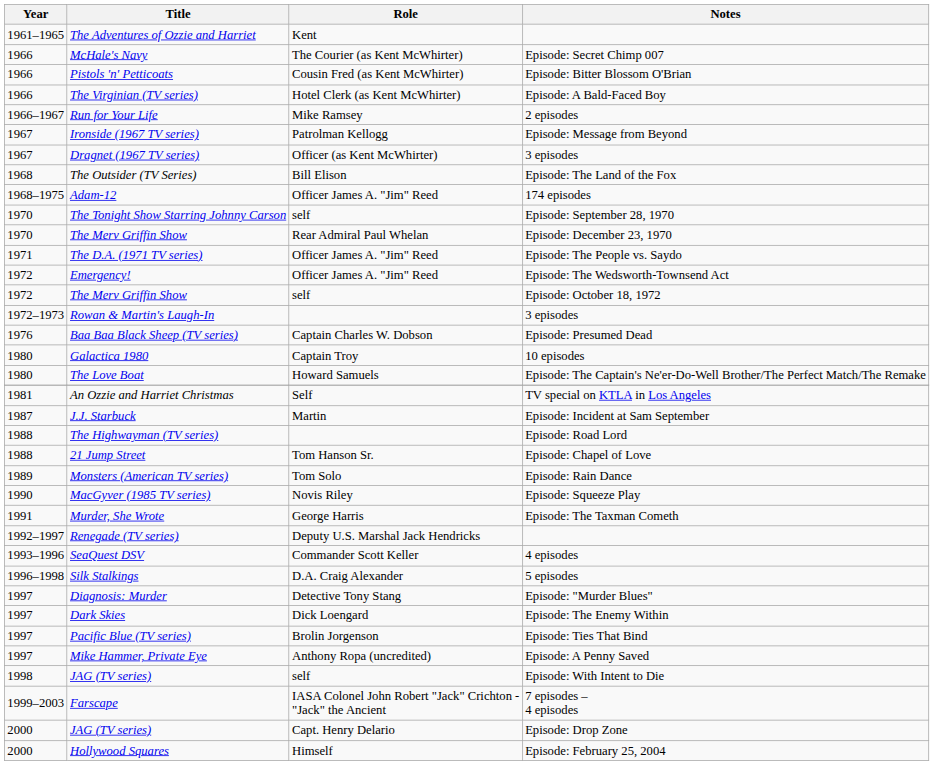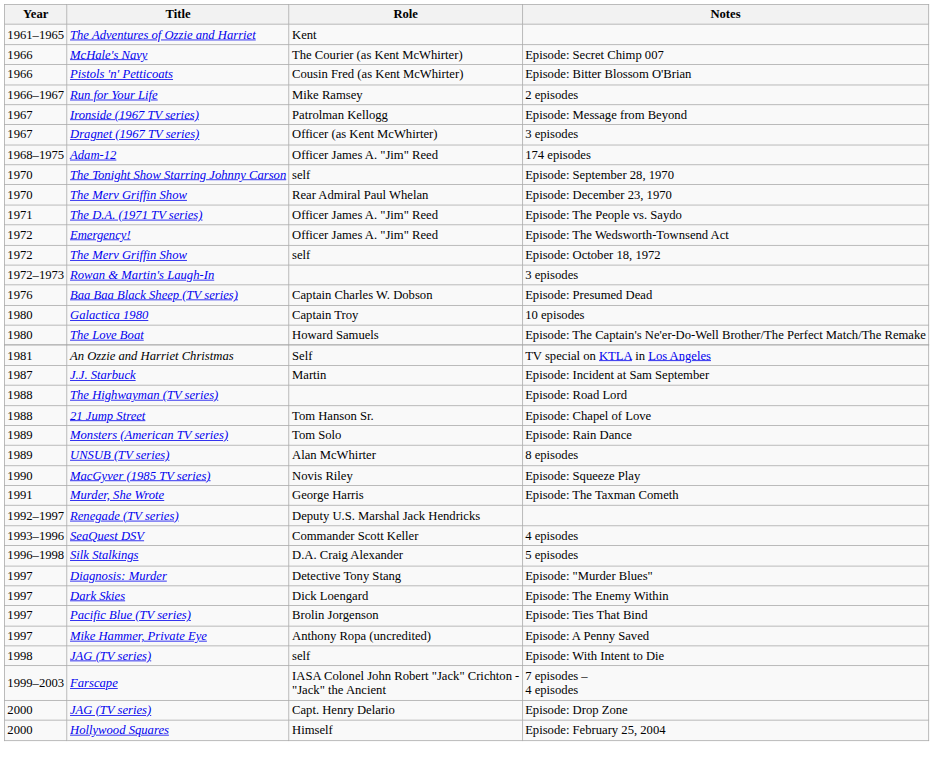- row: 1966 | The Virginian (TV series) | Hotel Clerk (as Kent McWhirter) | Episode: A Bald-Faced Boy
- row: 1968 | The Outsider (TV Series) | Bill Elison | Episode: The Land of the Fox
+ row: 1989 | UNSUB (TV series) | Alan McWhirter | 8 episodes
